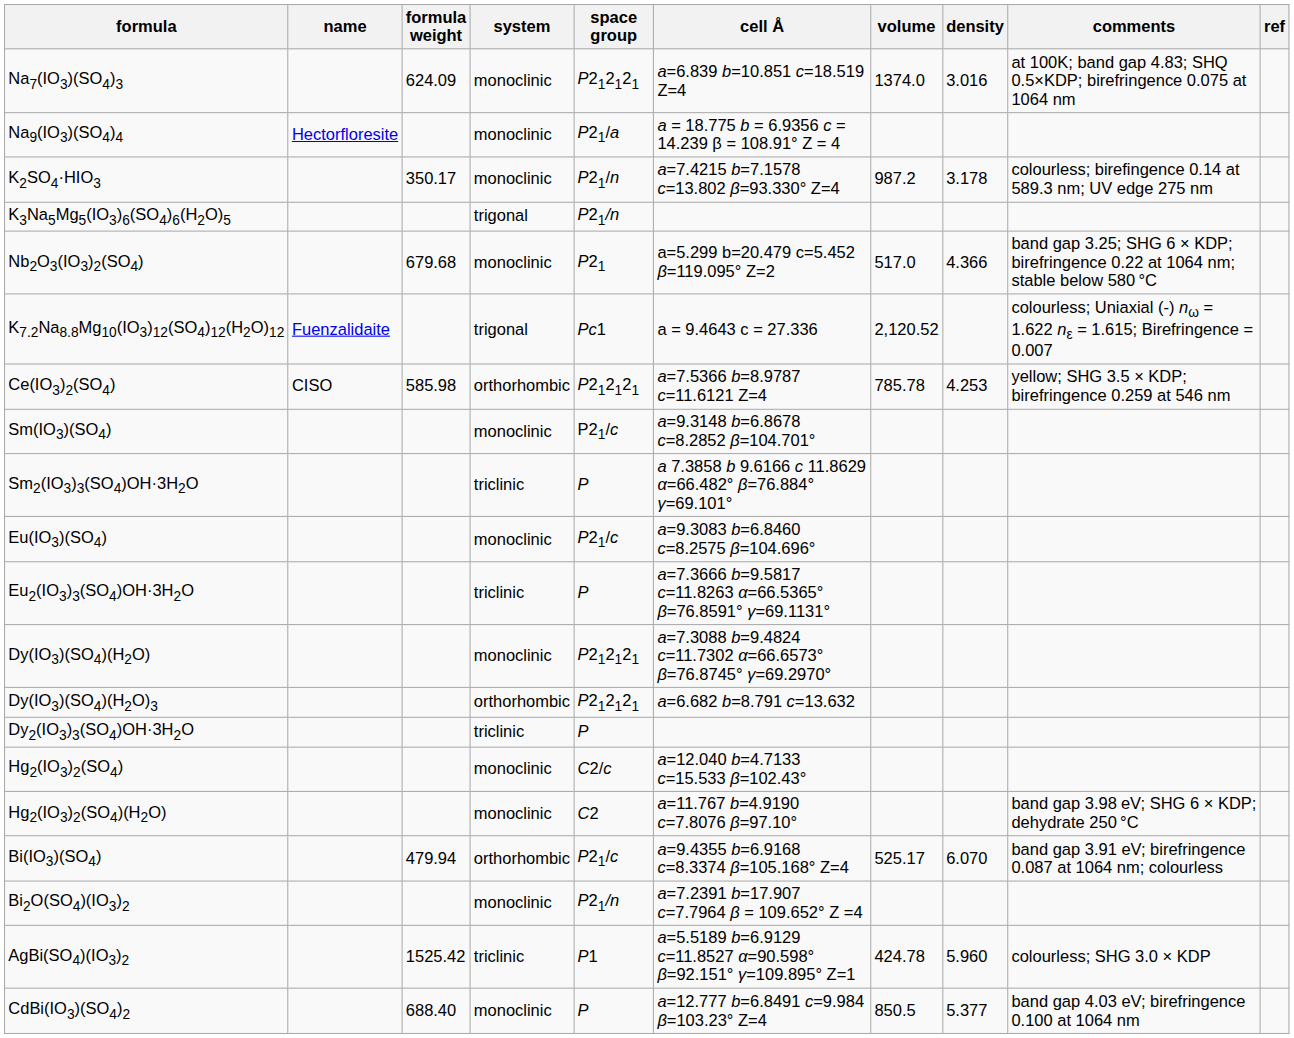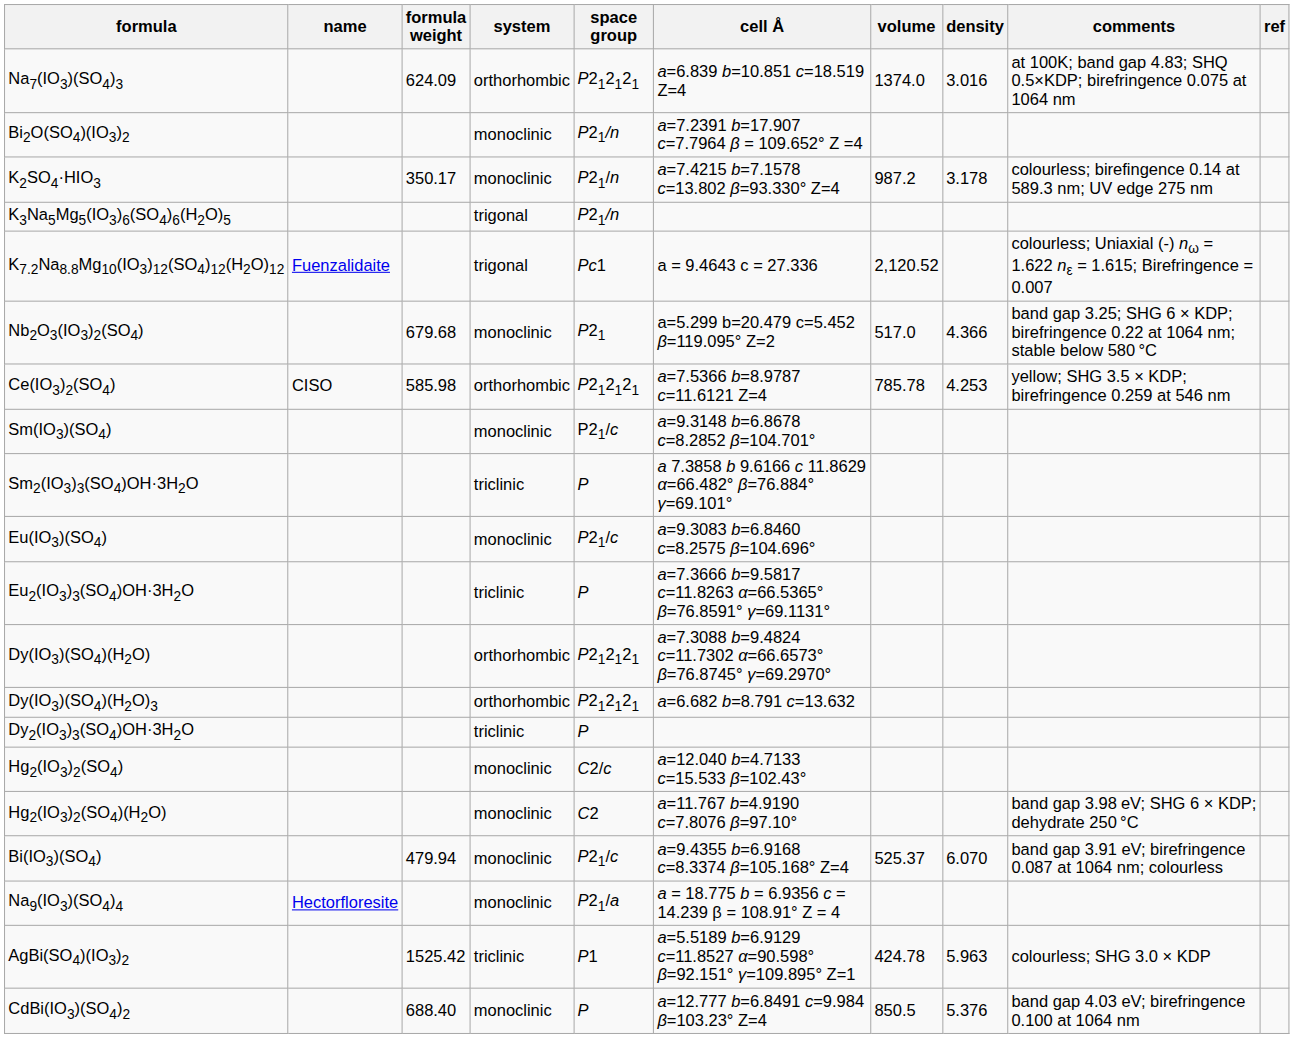Na7(IO3)(SO4)3 | system: monoclinic -> orthorhombic
rows swapped: Na9(IO3)(SO4)4 <-> Bi2O(SO4)(IO3)2
rows swapped: K7.2Na8.8Mg10(IO3)12(SO4)12(H2O)12 <-> Nb2O3(IO3)2(SO4)
Dy(IO3)(SO4)(H2O) | system: monoclinic -> orthorhombic
Bi(IO3)(SO4) | system: orthorhombic -> monoclinic
Bi(IO3)(SO4) | volume: 525.17 -> 525.37
AgBi(SO4)(IO3)2 | density: 5.960 -> 5.963
CdBi(IO3)(SO4)2 | density: 5.377 -> 5.376
